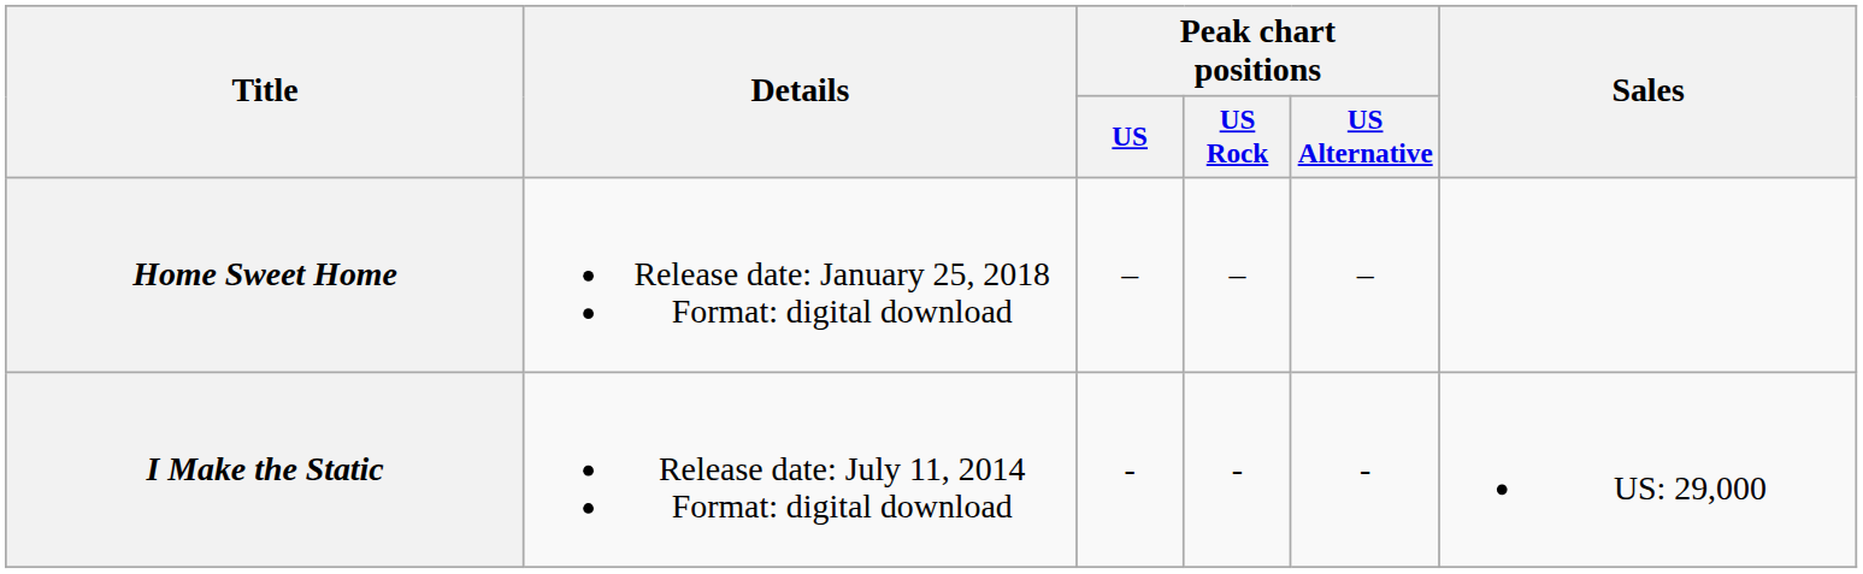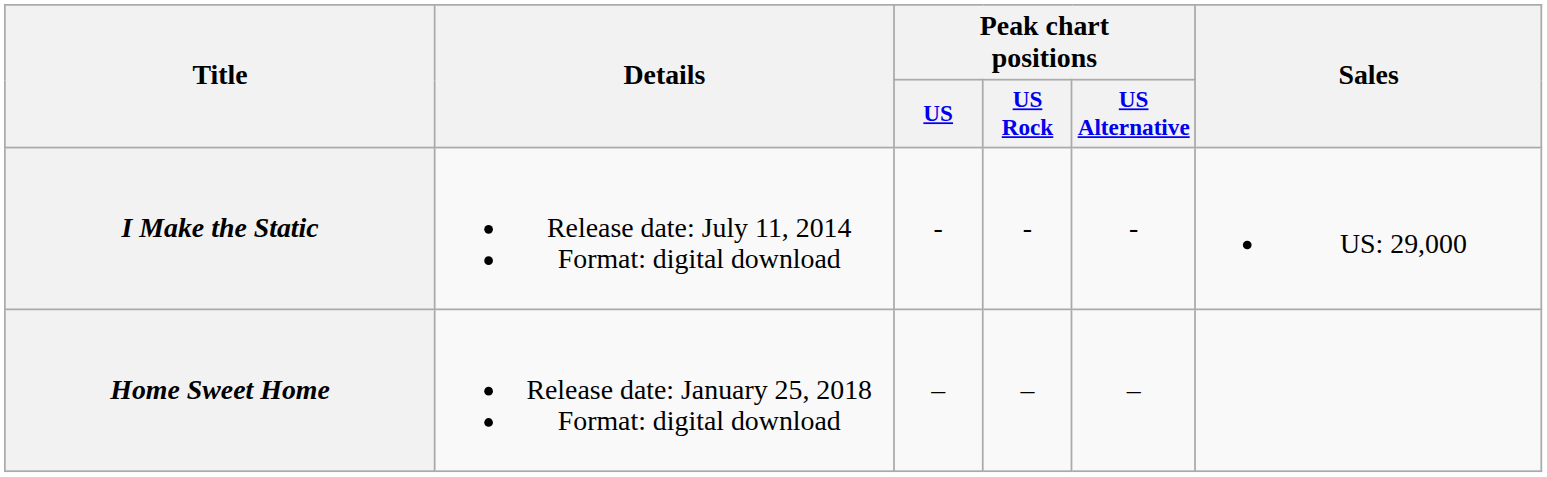rows swapped: I Make the Static <-> Home Sweet Home
